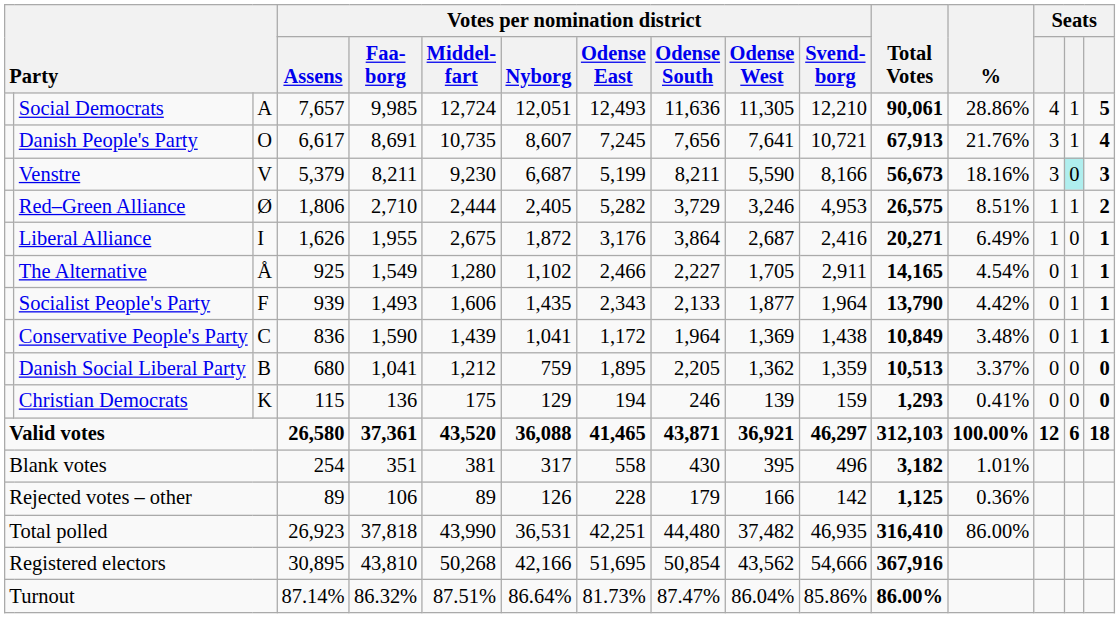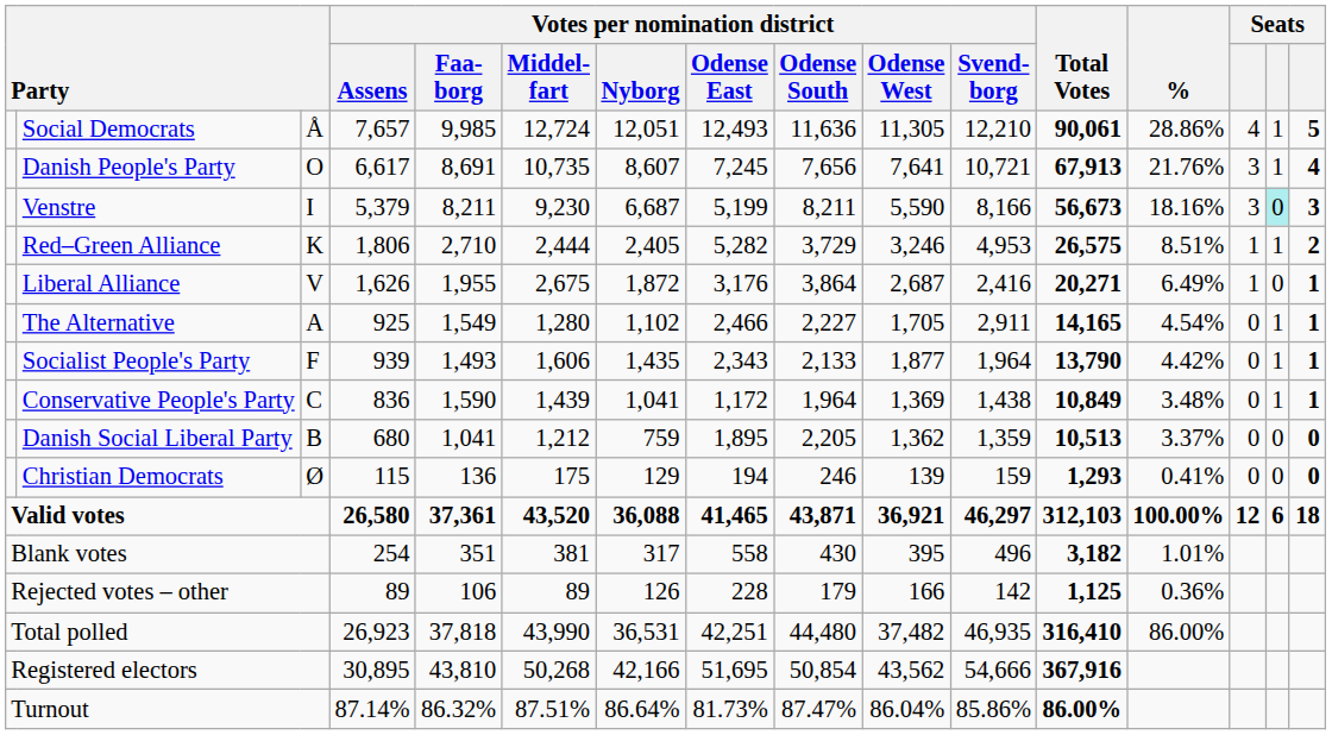Social Democrats | column 3: A -> Å
Venstre | column 3: V -> I
Red–Green Alliance | column 3: Ø -> K
Liberal Alliance | column 3: I -> V
The Alternative | column 3: Å -> A
Christian Democrats | column 3: K -> Ø
